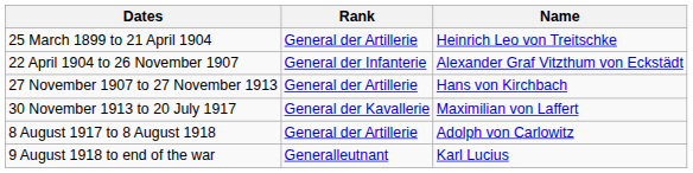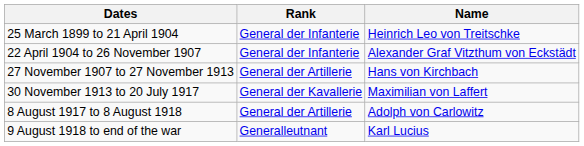25 March 1899 to 21 April 1904 | Rank: General der Artillerie -> General der Infanterie
